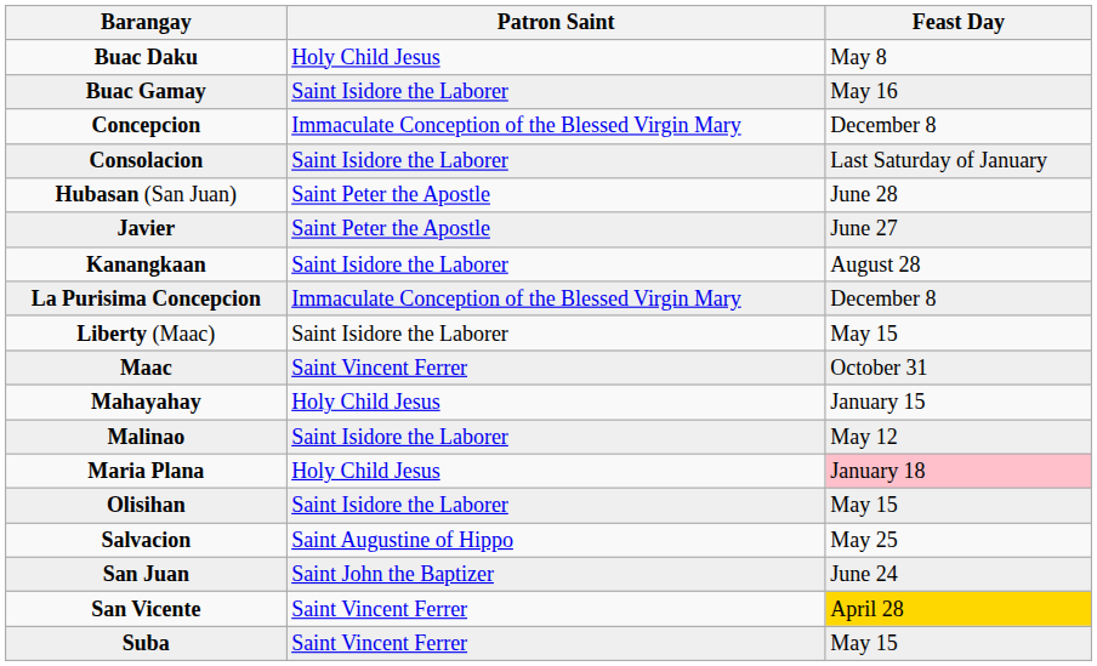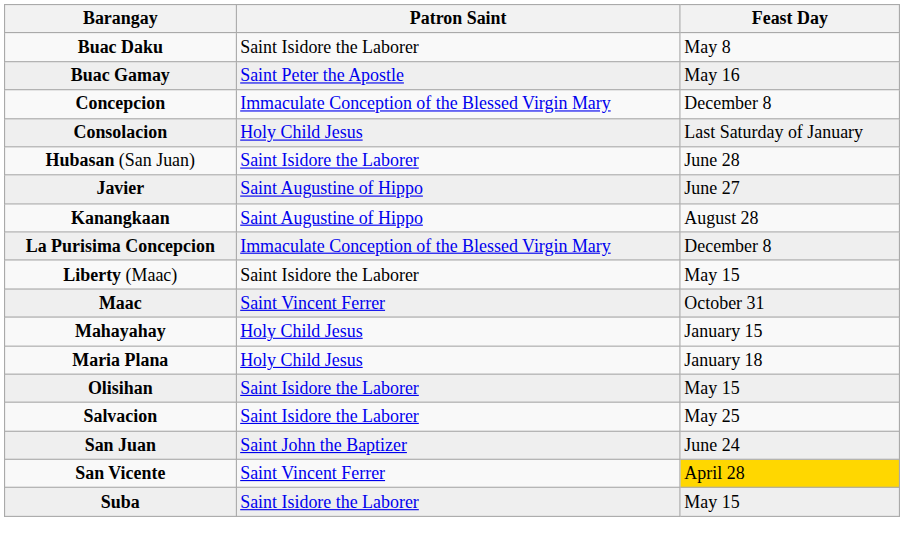Buac Daku | Patron Saint: Holy Child Jesus -> Saint Isidore the Laborer
Buac Gamay | Patron Saint: Saint Isidore the Laborer -> Saint Peter the Apostle
Consolacion | Patron Saint: Saint Isidore the Laborer -> Holy Child Jesus
Hubasan (San Juan) | Patron Saint: Saint Peter the Apostle -> Saint Isidore the Laborer
Javier | Patron Saint: Saint Peter the Apostle -> Saint Augustine of Hippo
Kanangkaan | Patron Saint: Saint Isidore the Laborer -> Saint Augustine of Hippo
- row: Malinao | Saint Isidore the Laborer | May 12
Maria Plana | Feast Day: pink background -> no background
Salvacion | Patron Saint: Saint Augustine of Hippo -> Saint Isidore the Laborer
Suba | Patron Saint: Saint Vincent Ferrer -> Saint Isidore the Laborer
